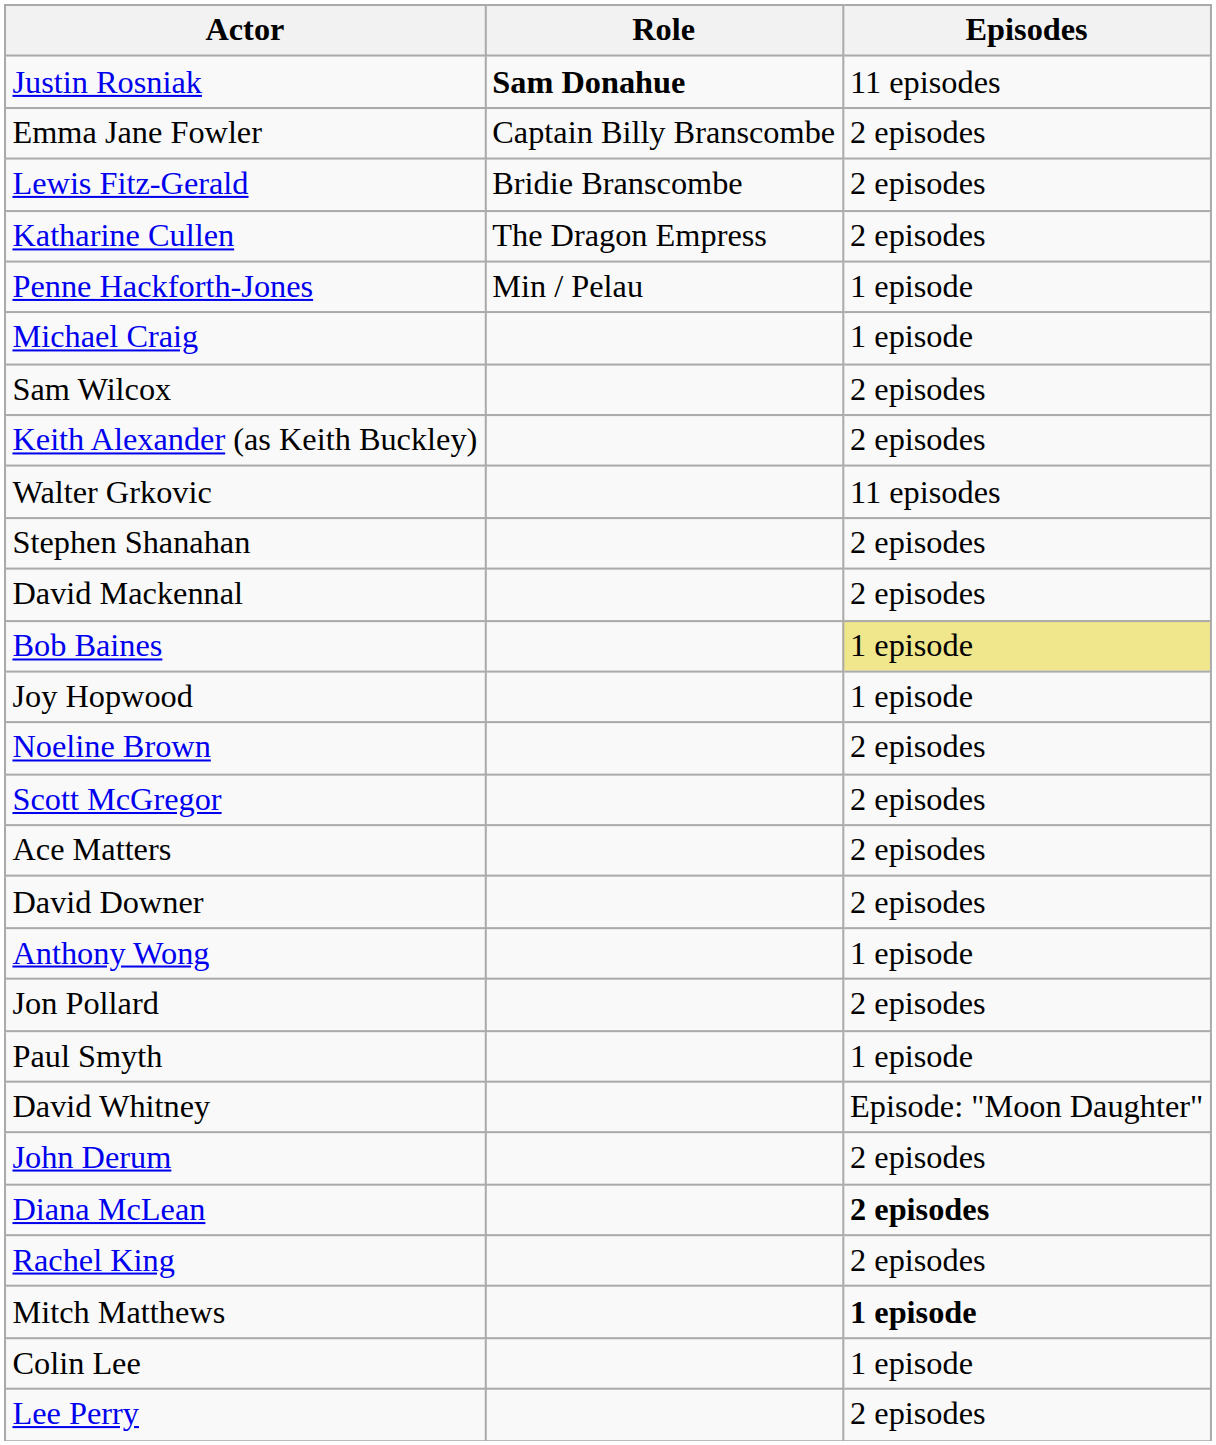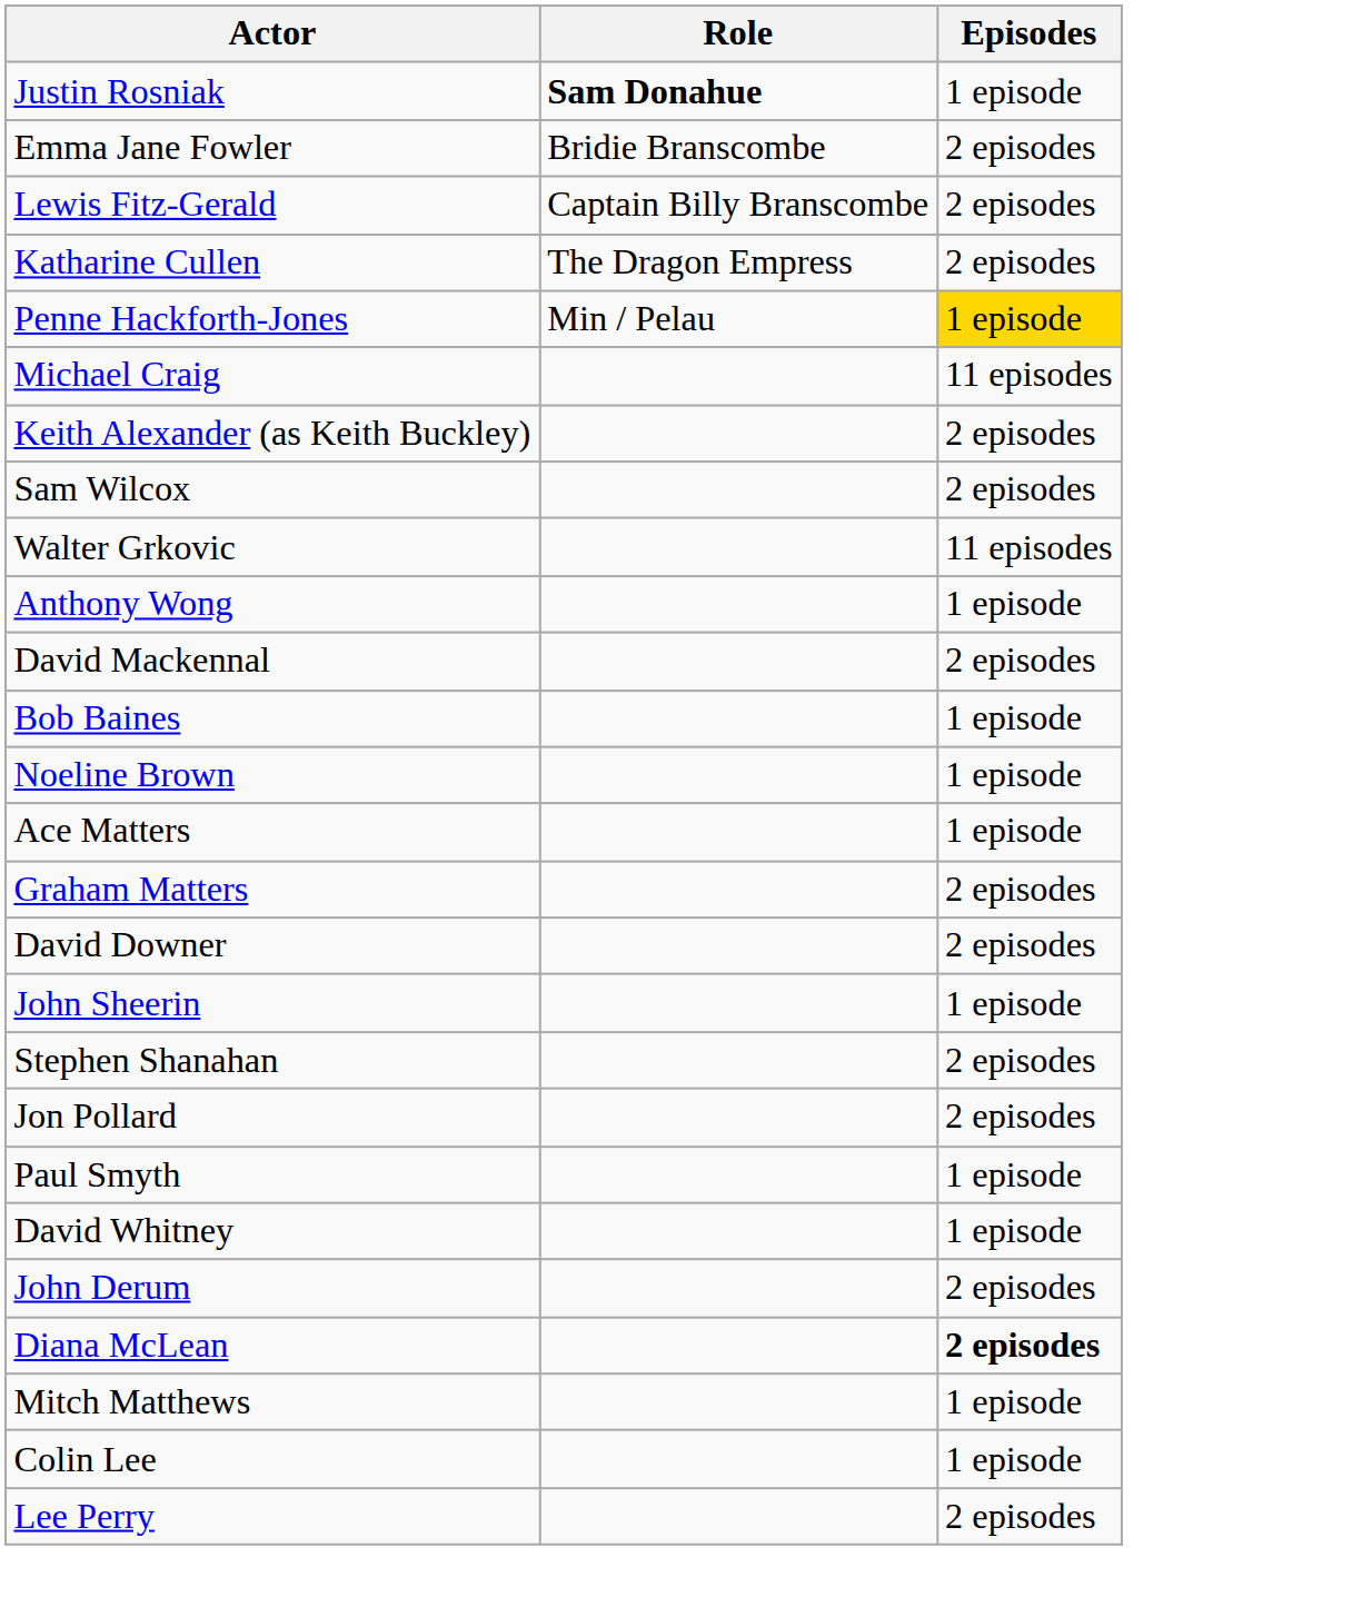Justin Rosniak | Episodes: 11 episodes -> 1 episode
Emma Jane Fowler | Role: Captain Billy Branscombe -> Bridie Branscombe
Lewis Fitz-Gerald | Role: Bridie Branscombe -> Captain Billy Branscombe
Penne Hackforth-Jones | Episodes: no background -> gold background
Michael Craig | Episodes: 1 episode -> 11 episodes
rows swapped: Keith Alexander (as Keith Buckley) <-> Sam Wilcox
rows swapped: Anthony Wong <-> Stephen Shanahan
Bob Baines | Episodes: khaki background -> no background
- row: Joy Hopwood | 1 episode
Noeline Brown | Episodes: 2 episodes -> 1 episode
- row: Scott McGregor | 2 episodes
Ace Matters | Episodes: 2 episodes -> 1 episode
+ row: Graham Matters | 2 episodes
+ row: John Sheerin | 1 episode
David Whitney | Episodes: Episode: "Moon Daughter" -> 1 episode
- row: Rachel King | 2 episodes
Mitch Matthews | Episodes: bold -> normal
